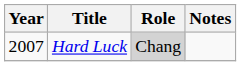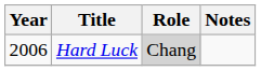Hard Luck | Year: 2007 -> 2006
